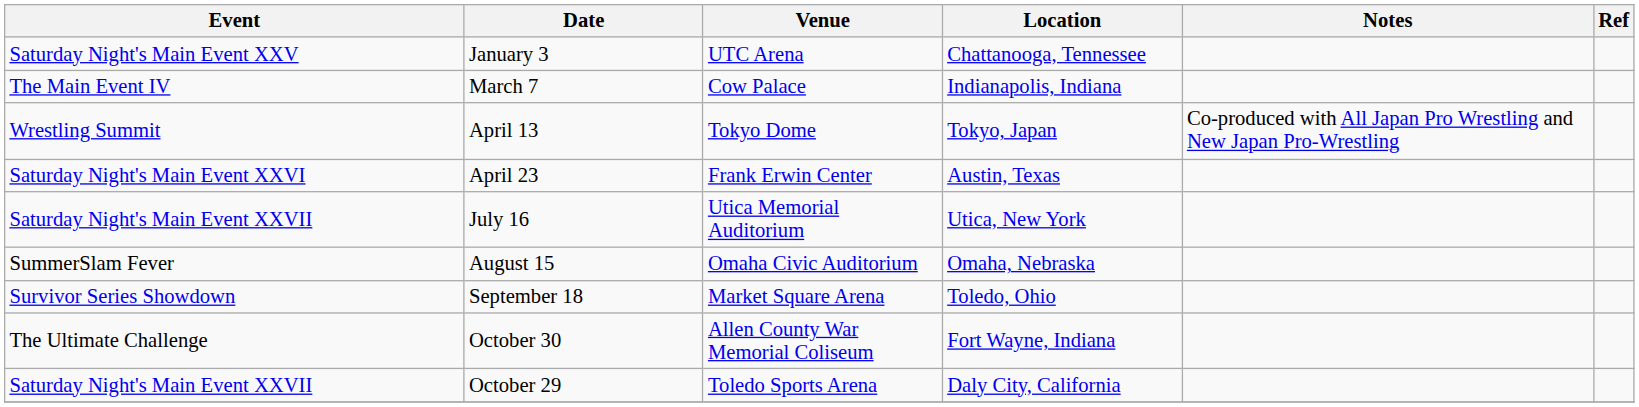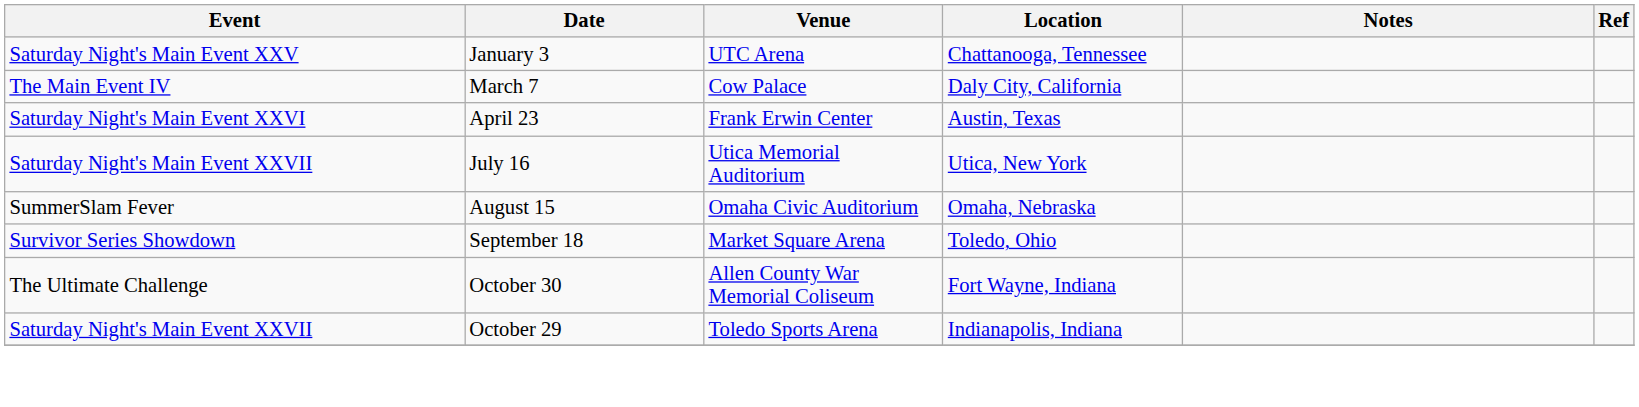March 7 | Location: Indianapolis, Indiana -> Daly City, California
- row: Wrestling Summit | April 13 | Tokyo Dome | Tokyo, Japan | Co-produced with All Japan Pro Wrestling and New Japan Pro-Wrestling
October 29 | Location: Daly City, California -> Indianapolis, Indiana
